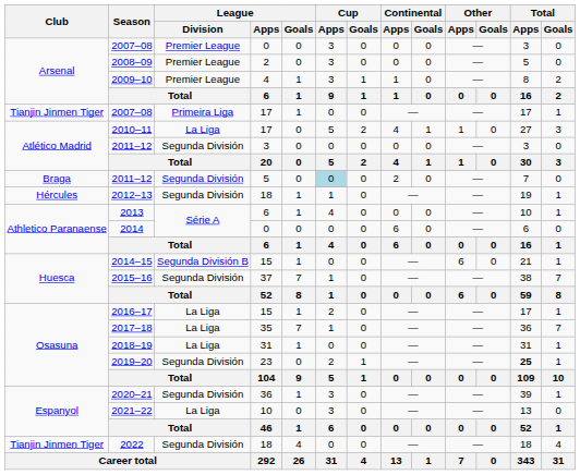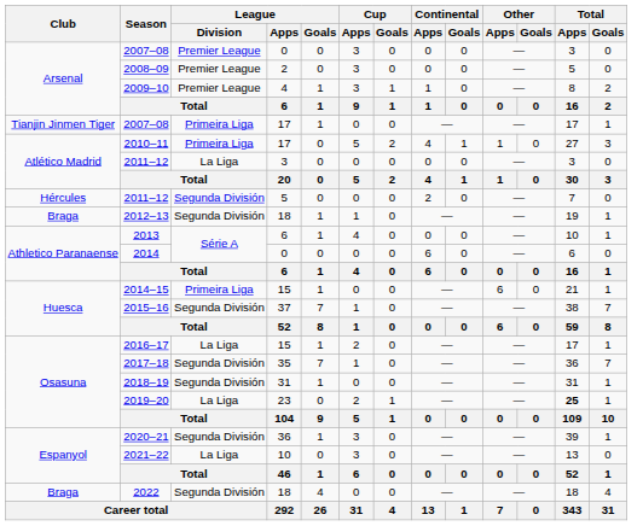2010–11 | League / Division: La Liga -> Primeira Liga
2011–12 / 3 | League / Division: Segunda División -> La Liga
2011–12 / 5 | Club: Braga -> Hércules
2011–12 / 5 | Cup / Apps: lightblue background -> no background
2012–13 | Club: Hércules -> Braga
2014–15 | League / Division: Segunda División B -> Primeira Liga
2017–18 | League / Division: La Liga -> Segunda División
2018–19 | League / Division: La Liga -> Segunda División
2019–20 | League / Division: Segunda División -> La Liga
2022 | Club: Tianjin Jinmen Tiger -> Braga
